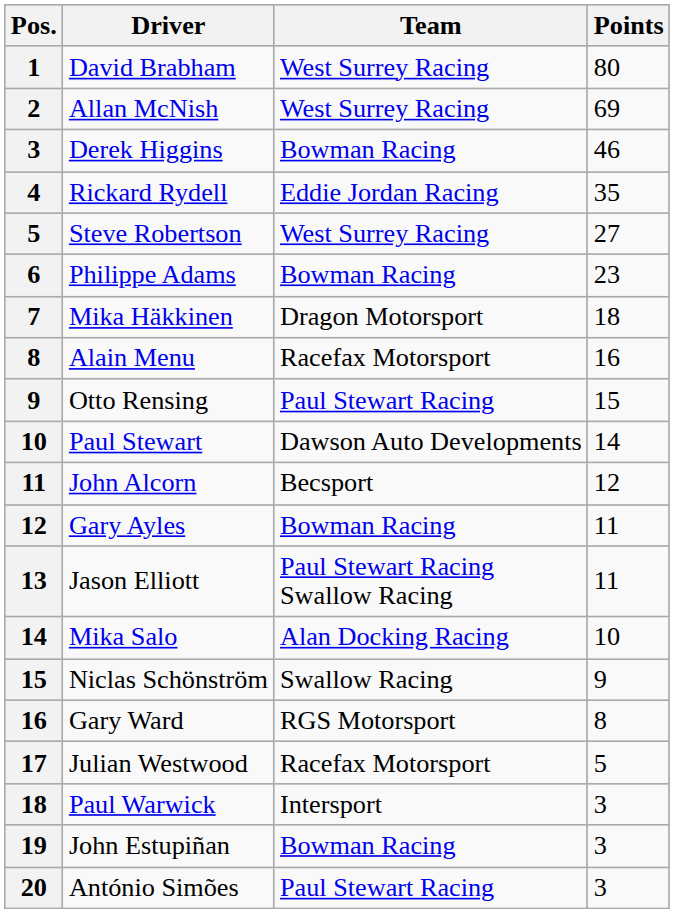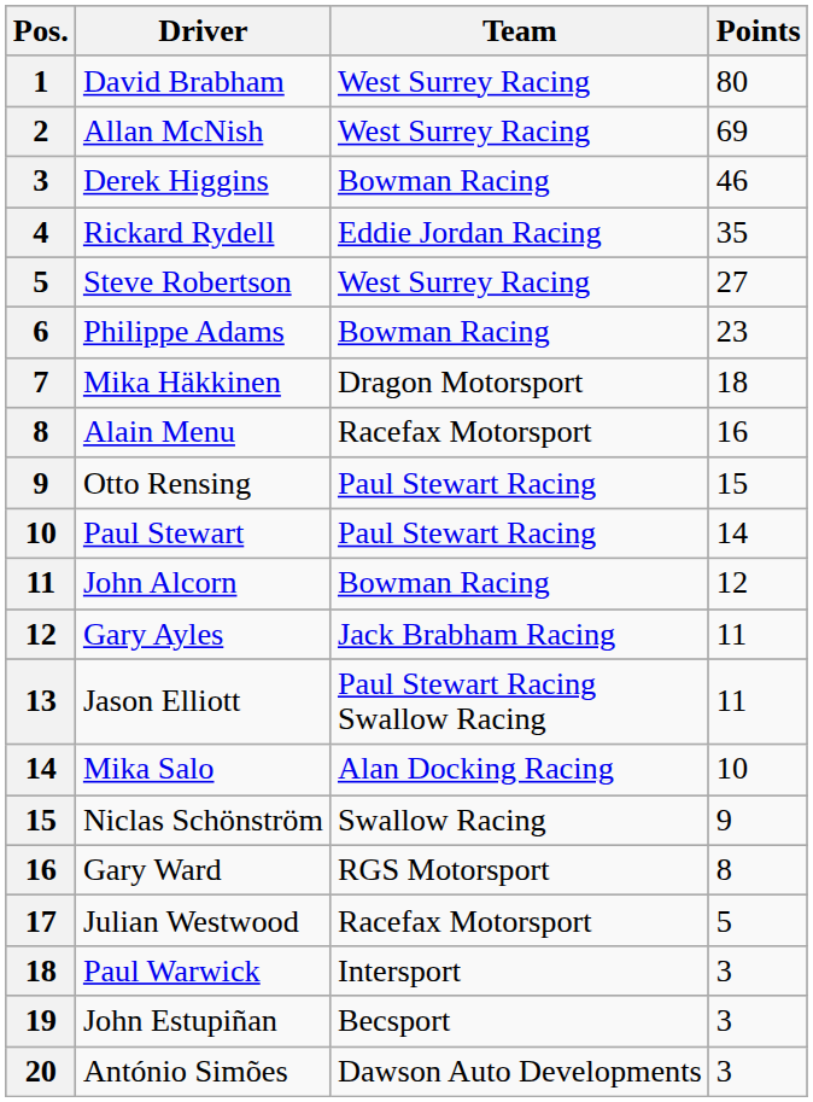Paul Stewart | Team: Dawson Auto Developments -> Paul Stewart Racing
John Alcorn | Team: Becsport -> Bowman Racing
Gary Ayles | Team: Bowman Racing -> Jack Brabham Racing
John Estupiñan | Team: Bowman Racing -> Becsport
António Simões | Team: Paul Stewart Racing -> Dawson Auto Developments
